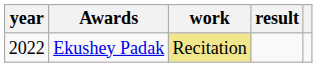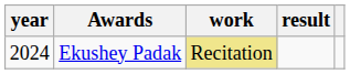Ekushey Padak | year: 2022 -> 2024
